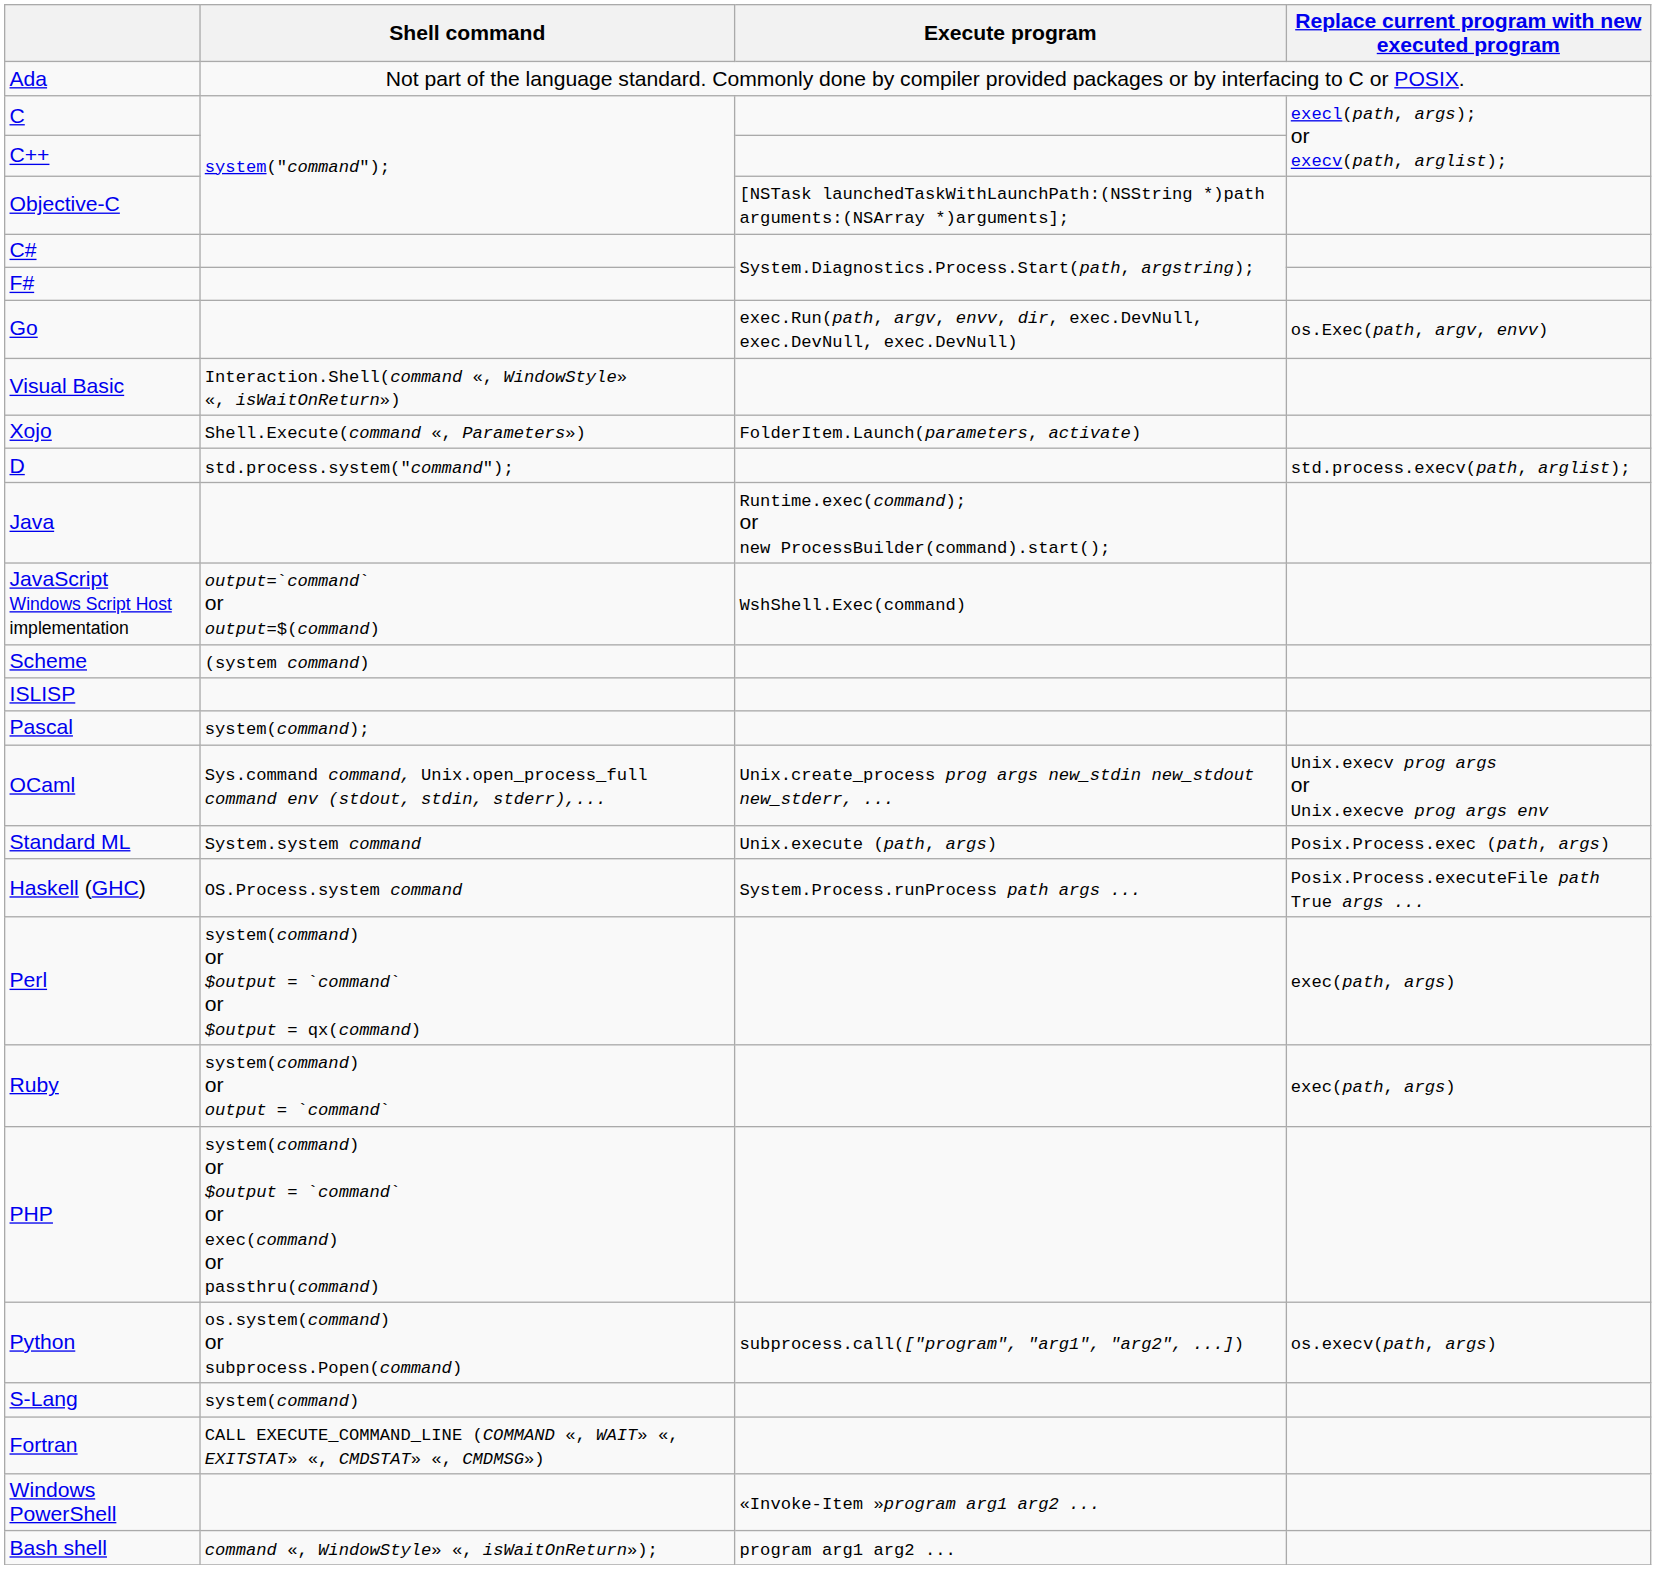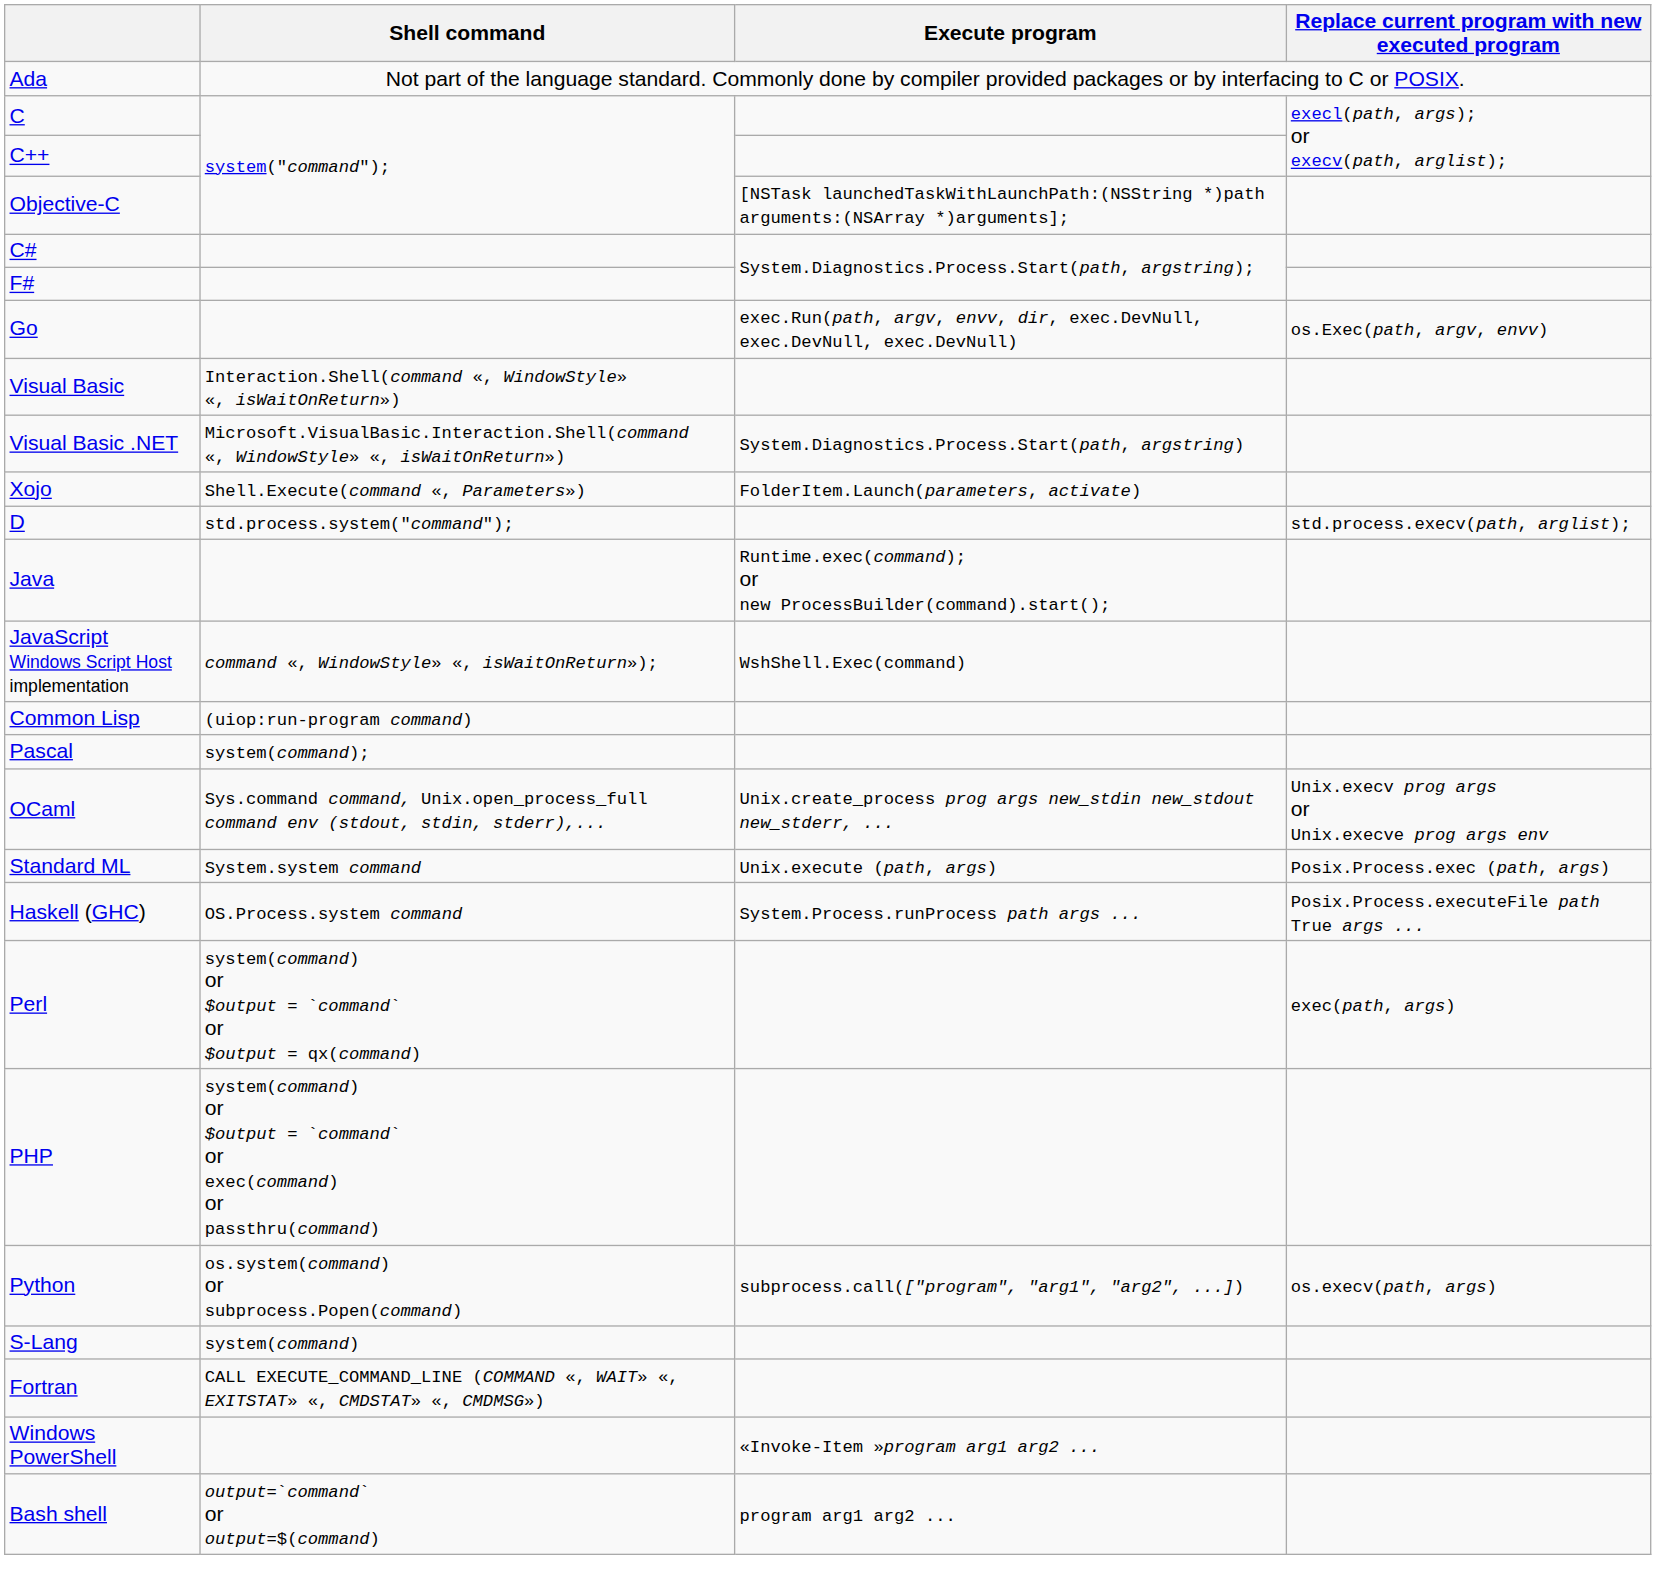+ row: Visual Basic .NET | Microsoft.VisualBasic.Interaction.Shell(command «, WindowStyle» «, isWaitOnReturn») | System.Diagnostics.Process.Start(path, argstring)
JavaScript Windows Script Host implementation | Shell command: output=`command` or output=$(command) -> command «, WindowStyle» «, isWaitOnReturn»);
+ row: Common Lisp | (uiop:run-program command)
- row: Scheme | (system command)
- row: ISLISP
- row: Ruby | system(command) or output = `command` | exec(path, args)
Bash shell | Shell command: command «, WindowStyle» «, isWaitOnReturn»); -> output=`command` or output=$(command)
